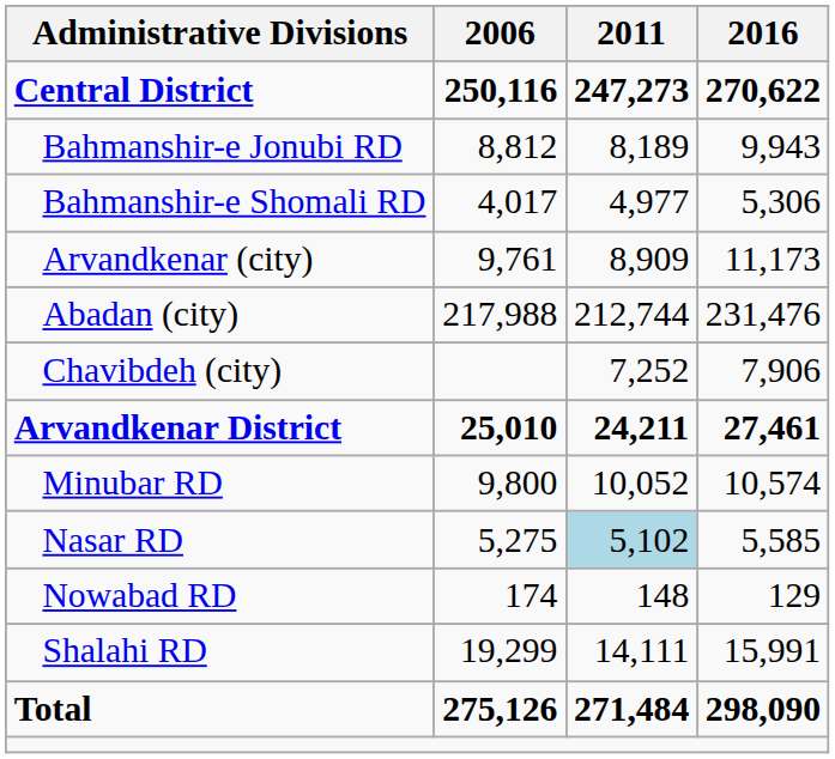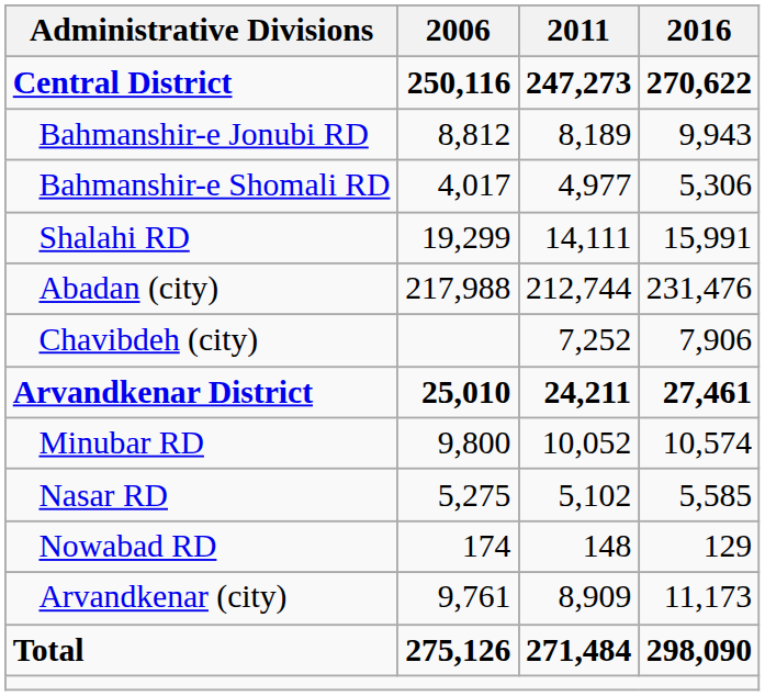rows swapped: Shalahi RD <-> Arvandkenar (city)
Nasar RD | 2011: lightblue background -> no background
